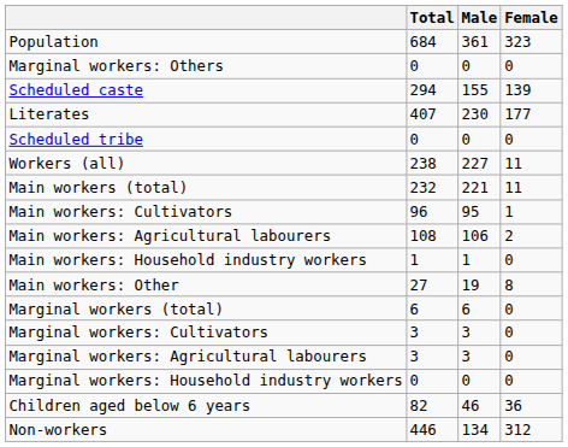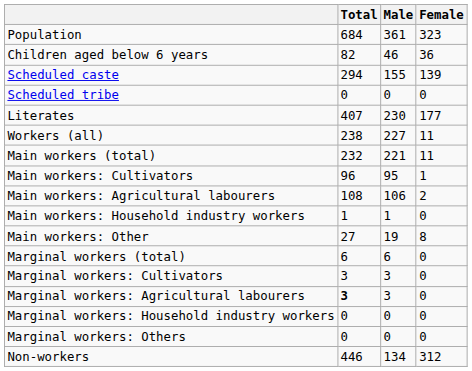rows swapped: Children aged below 6 years <-> Marginal workers: Others
rows swapped: Scheduled tribe <-> Literates
Marginal workers: Agricultural labourers | Total: normal -> bold
